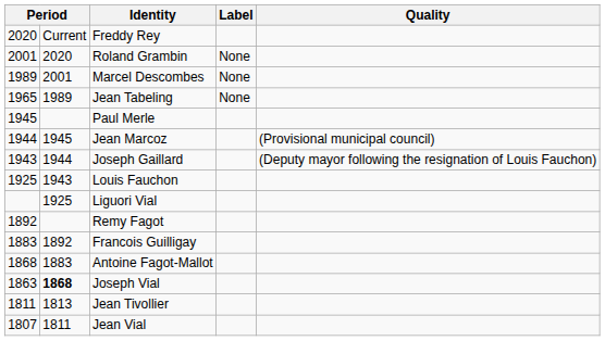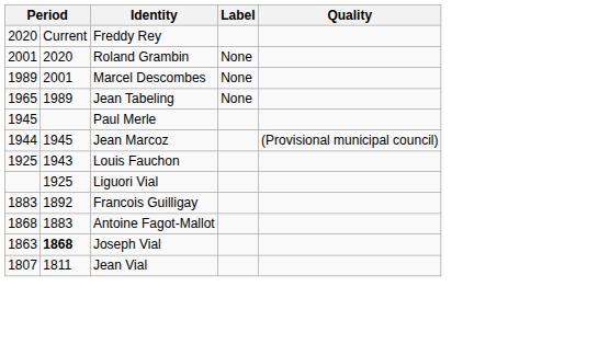- row: 1943 | 1944 | Joseph Gaillard | (Deputy mayor following the resignation of Louis Fauchon)
- row: 1892 | Remy Fagot
- row: 1811 | 1813 | Jean Tivollier
